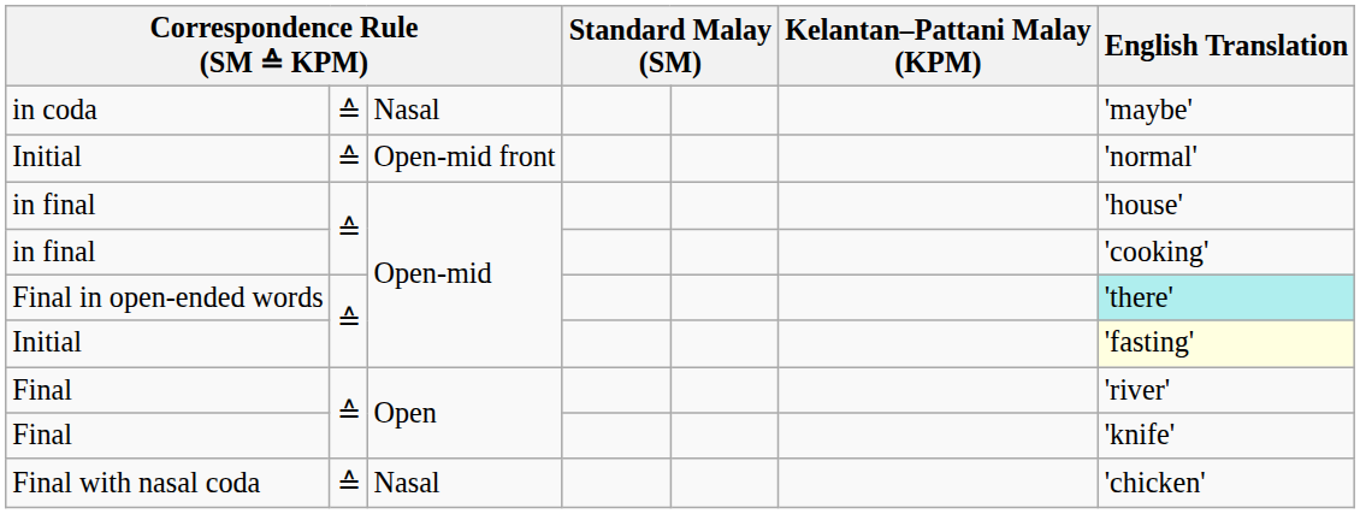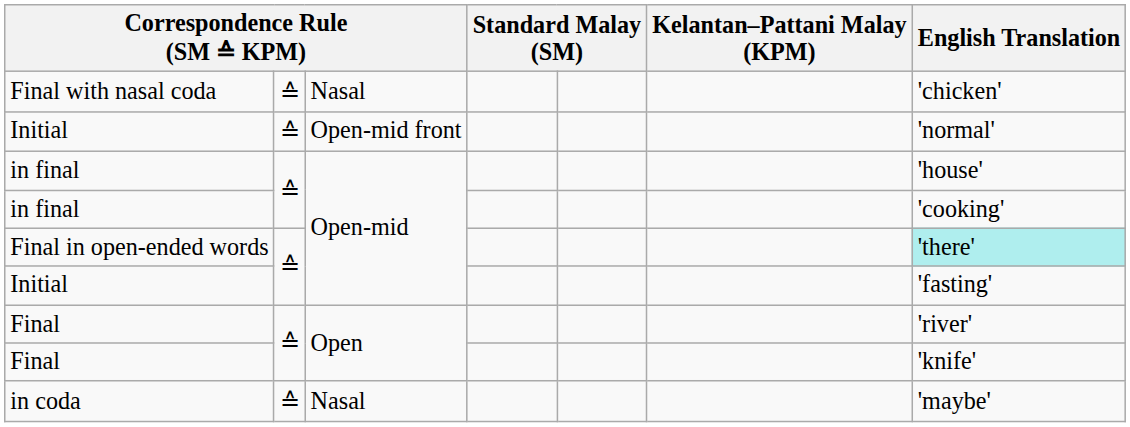rows swapped: Final with nasal coda <-> in coda
Initial / Open-mid | English Translation: lightyellow background -> no background
